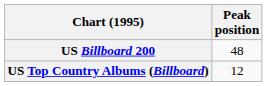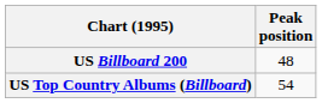US Top Country Albums (Billboard) | Peak position: 12 -> 54
